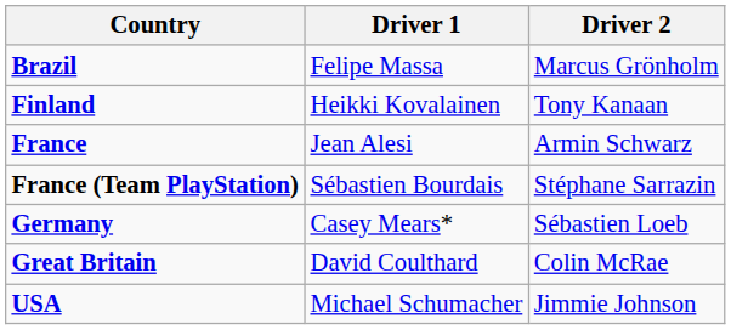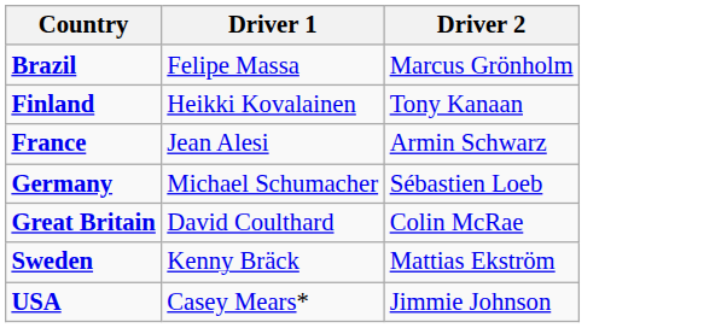- row: France (Team PlayStation) | Sébastien Bourdais | Stéphane Sarrazin
Germany | Driver 1: Casey Mears* -> Michael Schumacher
+ row: Sweden | Kenny Bräck | Mattias Ekström
USA | Driver 1: Michael Schumacher -> Casey Mears*
